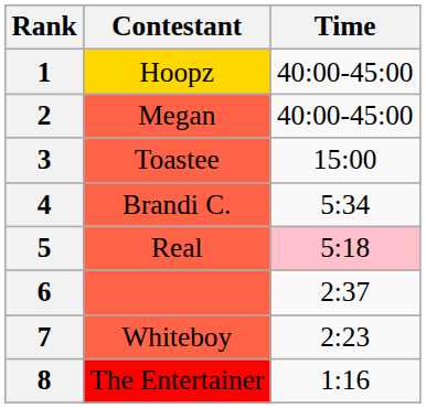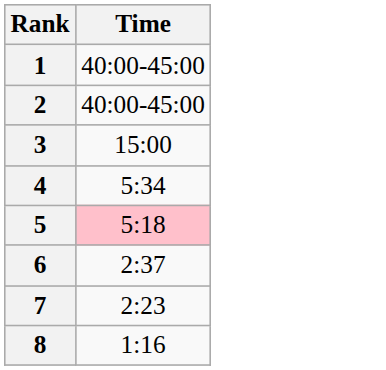- column: Contestant | Hoopz | Megan | Toastee | Brandi C. | Real | Whiteboy | The Entertainer
